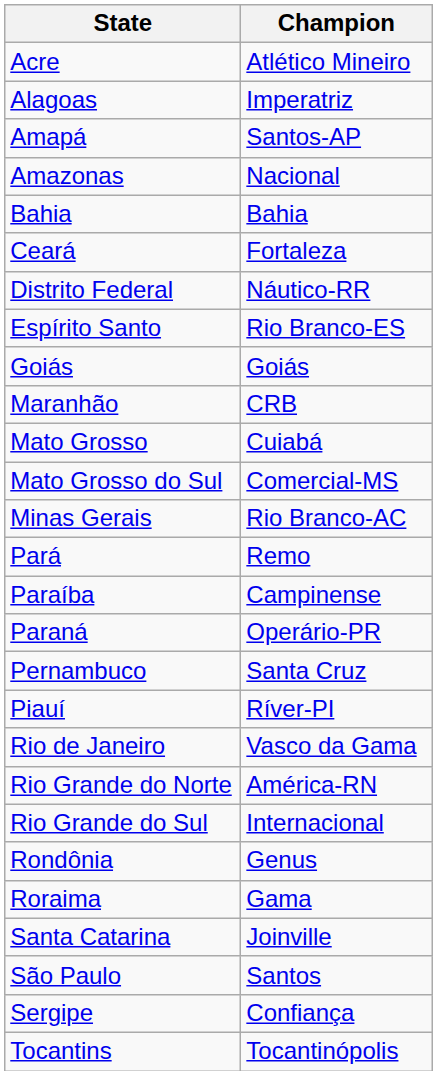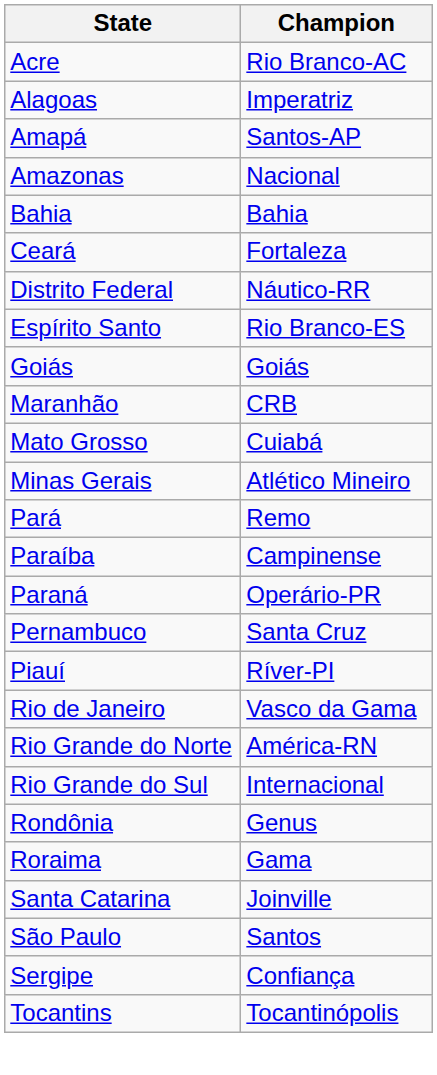Acre | Champion: Atlético Mineiro -> Rio Branco-AC
- row: Mato Grosso do Sul | Comercial-MS
Minas Gerais | Champion: Rio Branco-AC -> Atlético Mineiro
